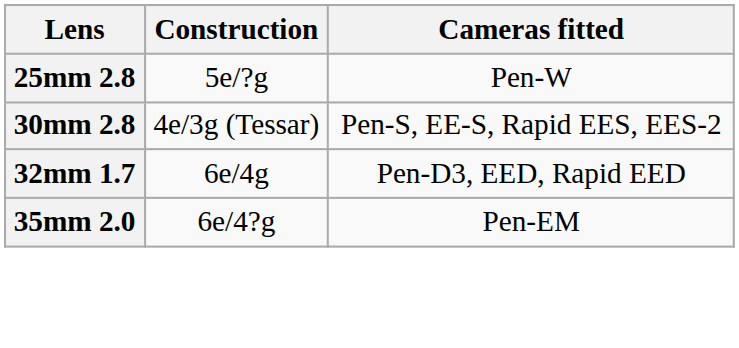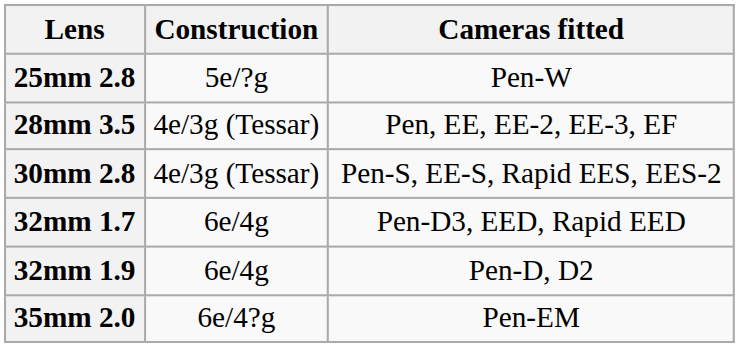+ row: 28mm 3.5 | 4e/3g (Tessar) | Pen, EE, EE-2, EE-3, EF
+ row: 32mm 1.9 | 6e/4g | Pen-D, D2
